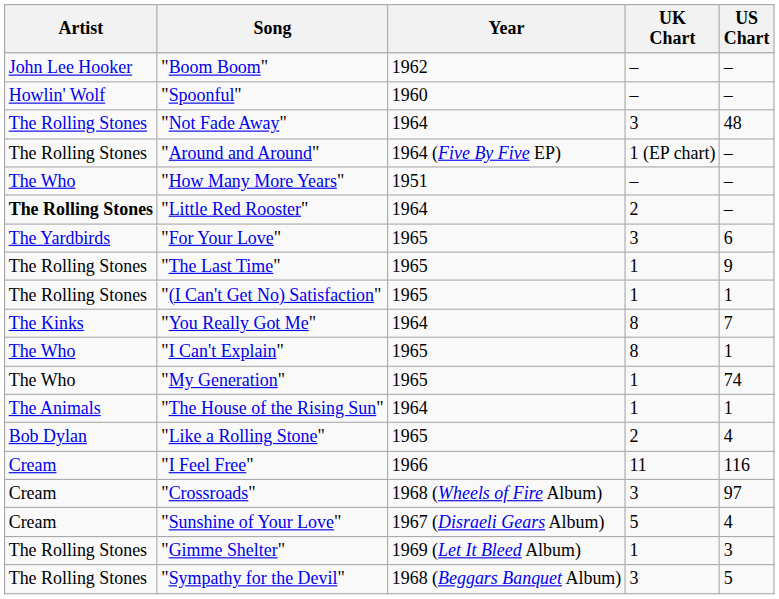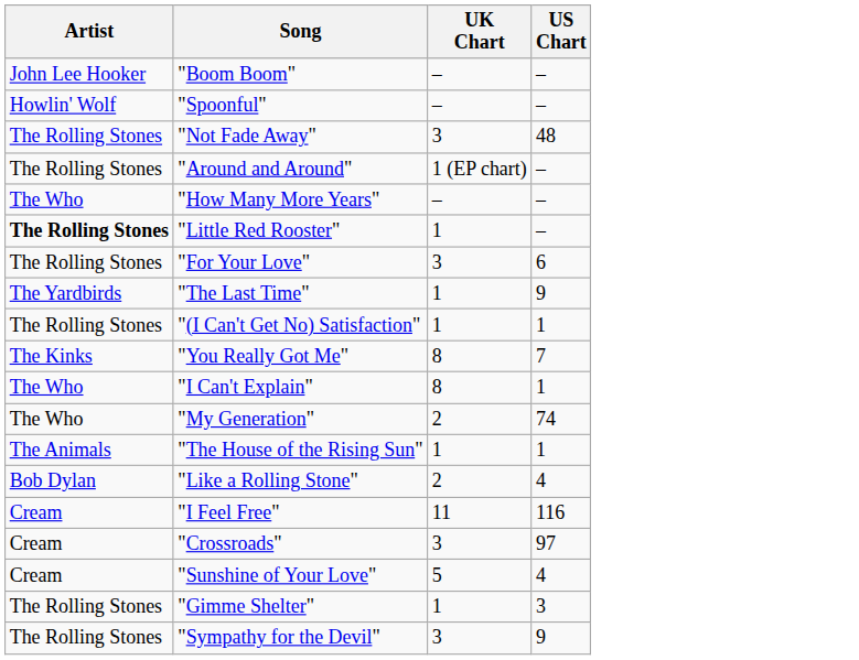- column: Year | 1962 | 1960 | 1964 | 1964 (Five By Five EP) | 1951 | 1964 | 1965 | 1965 | 1965 | 1964 | 1965 | 1965 | 1964 | 1965 | 1966 | 1968 (Wheels of Fire Album) | 1967 (Disraeli Gears Album) | 1969 (Let It Bleed Album) | 1968 (Beggars Banquet Album)
"Little Red Rooster" | UK Chart: 2 -> 1
"For Your Love" | Artist: The Yardbirds -> The Rolling Stones
"The Last Time" | Artist: The Rolling Stones -> The Yardbirds
"My Generation" | UK Chart: 1 -> 2
"Sympathy for the Devil" | US Chart: 5 -> 9
